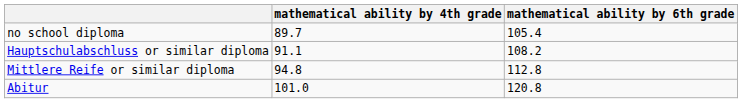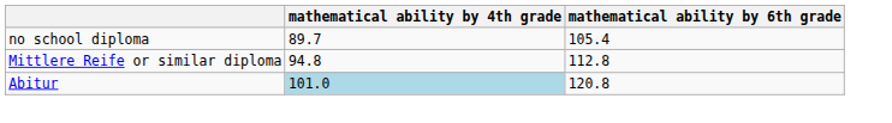- row: Hauptschulabschluss or similar diploma | 91.1 | 108.2
Abitur | mathematical ability by 4th grade: no background -> lightblue background
